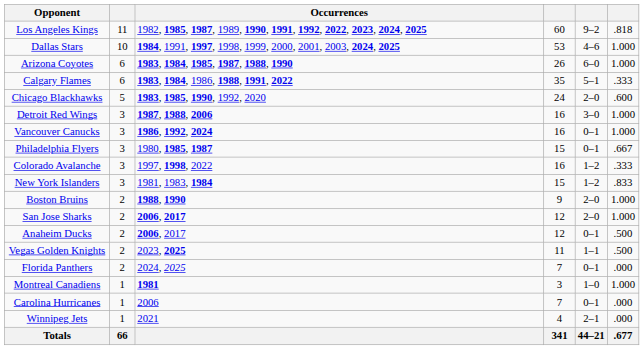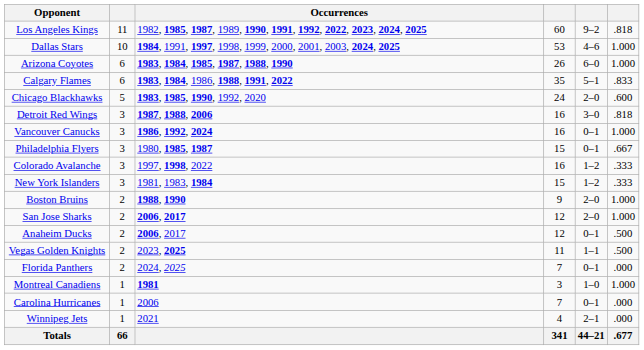Calgary Flames | column 6: .333 -> .833
Detroit Red Wings | column 6: 1.000 -> .818
New York Islanders | column 6: .833 -> .333
